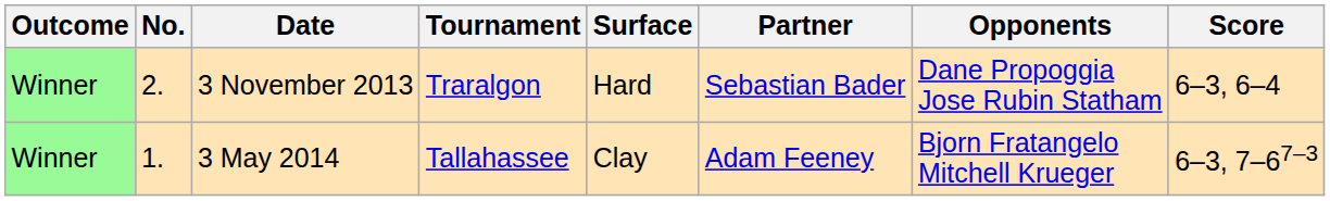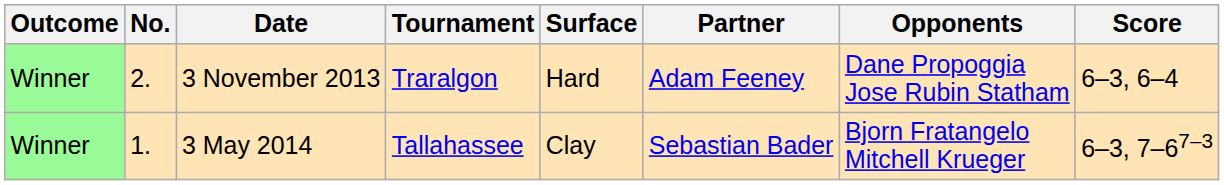3 November 2013 | Partner: Sebastian Bader -> Adam Feeney
3 May 2014 | Partner: Adam Feeney -> Sebastian Bader
